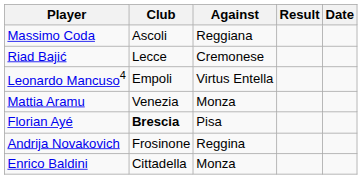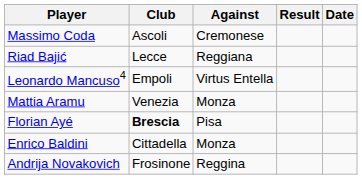Massimo Coda | Against: Reggiana -> Cremonese
Riad Bajić | Against: Cremonese -> Reggiana
rows swapped: Andrija Novakovich <-> Enrico Baldini
